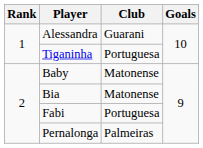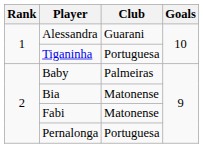Baby | Club: Matonense -> Palmeiras
Fabi | Club: Portuguesa -> Matonense
Pernalonga | Club: Palmeiras -> Portuguesa
